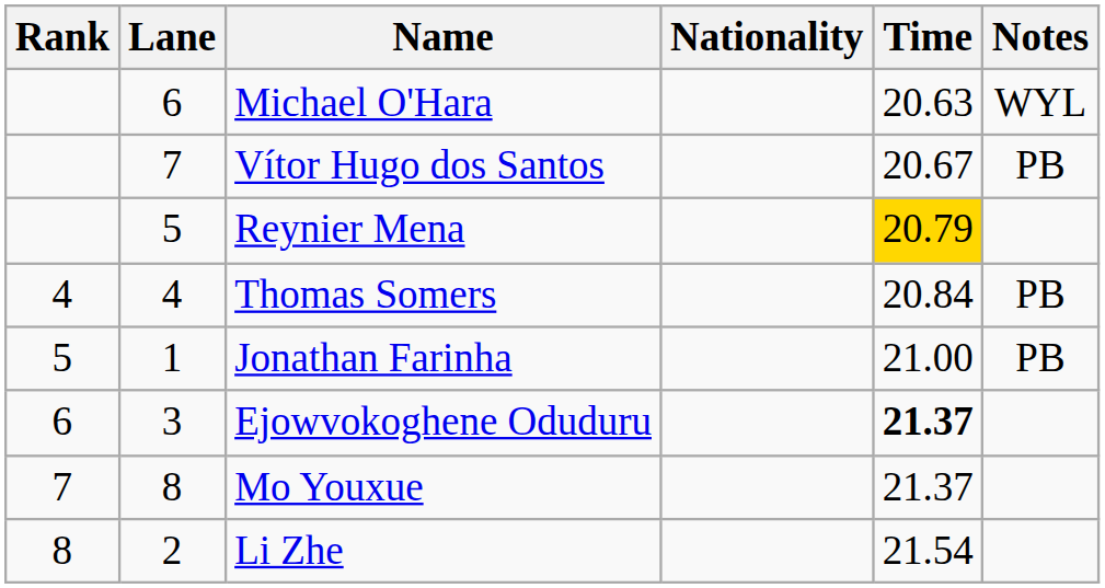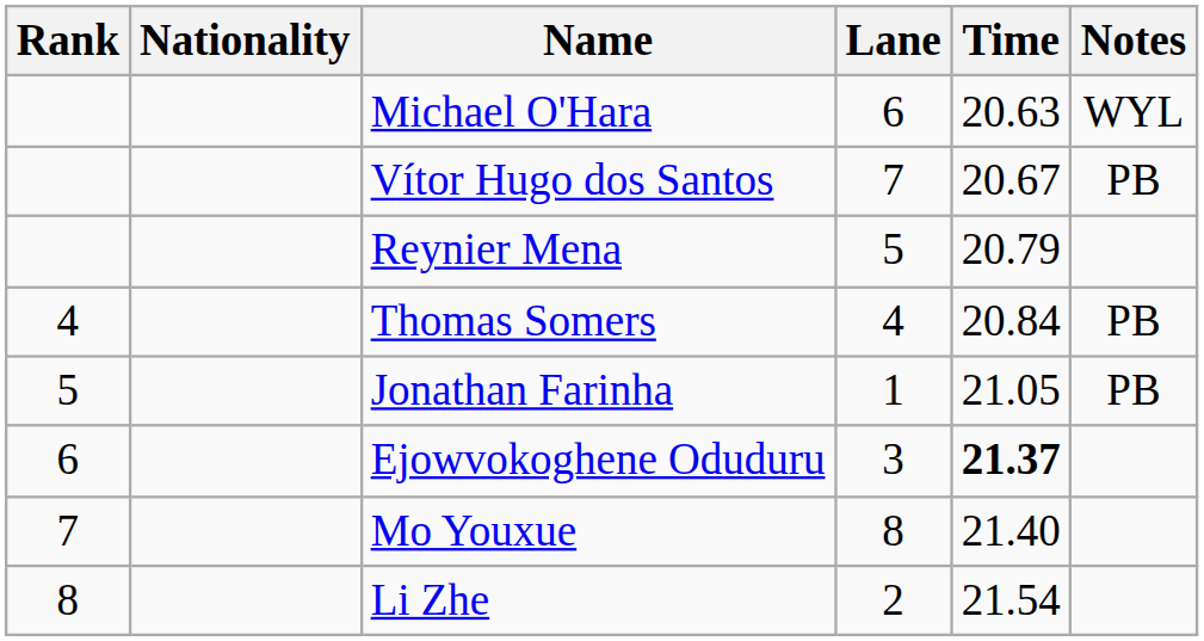columns swapped: Lane <-> Nationality
Reynier Mena | Time: gold background -> no background
Jonathan Farinha | Time: 21.00 -> 21.05
Mo Youxue | Time: 21.37 -> 21.40
